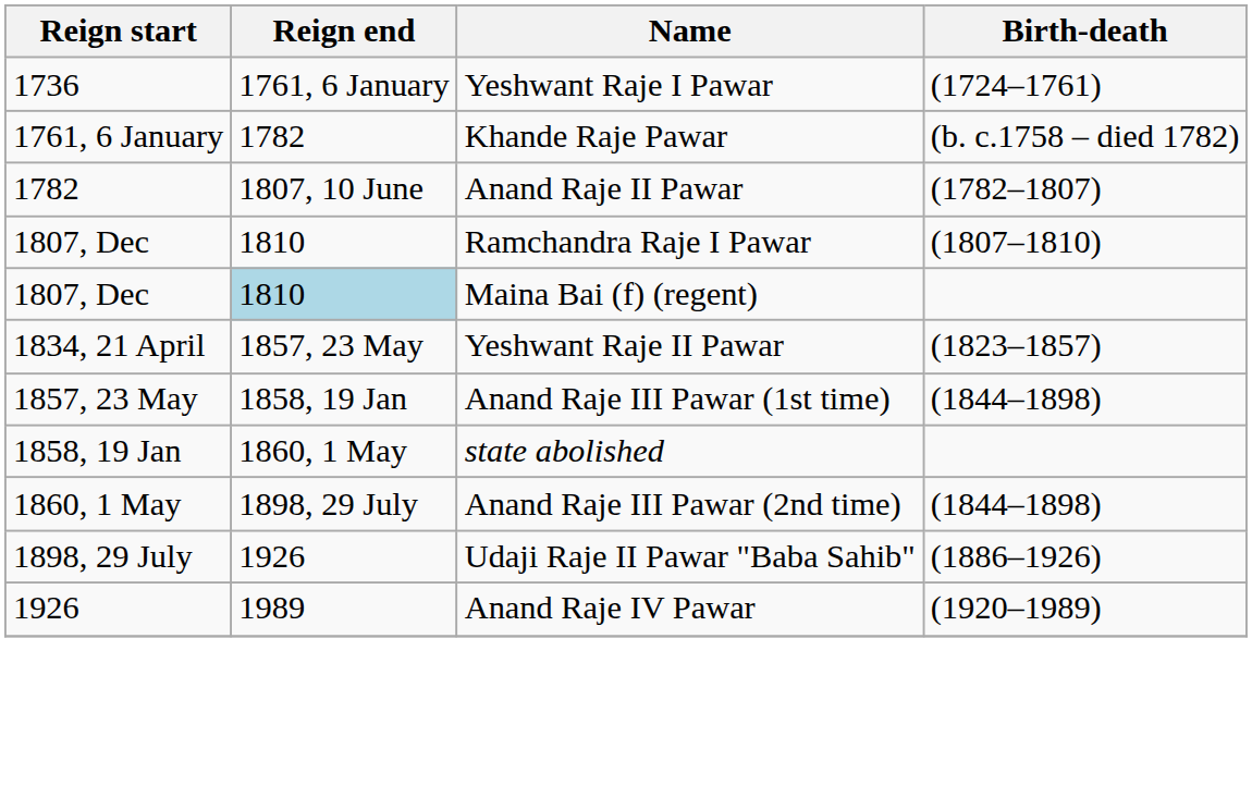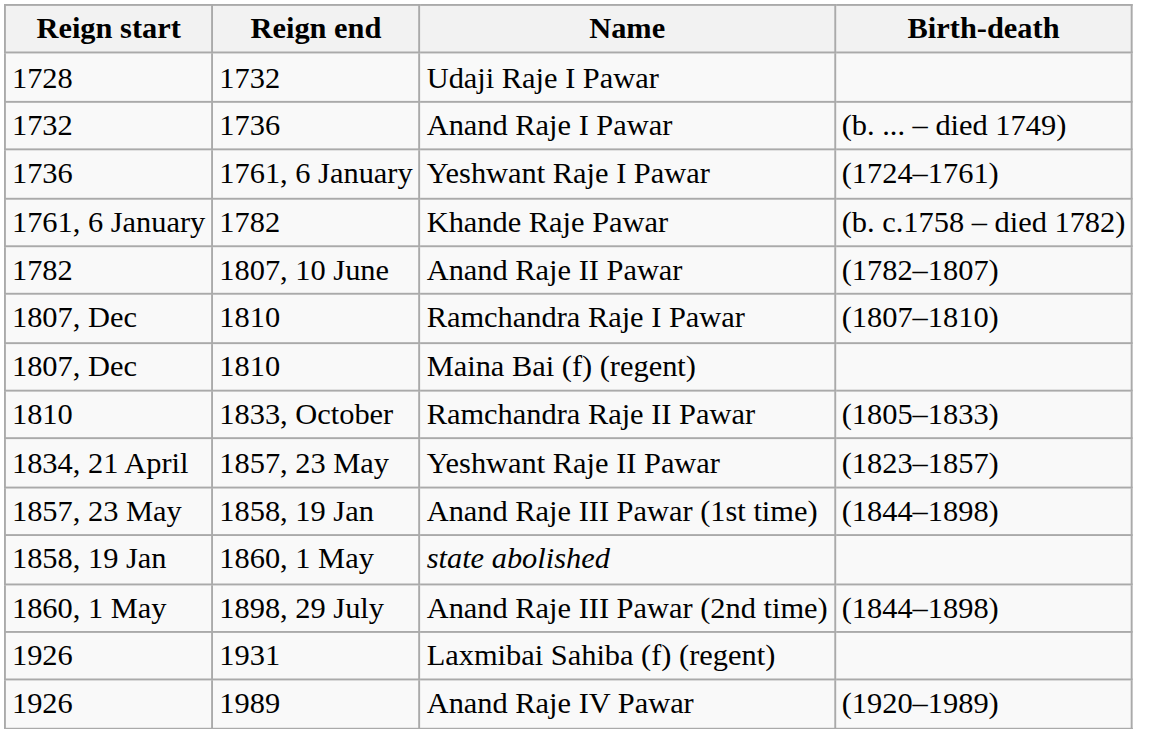+ row: 1728 | 1732 | Udaji Raje I Pawar
+ row: 1732 | 1736 | Anand Raje I Pawar | (b. ... – died 1749)
Maina Bai (f) (regent) | Reign end: lightblue background -> no background
+ row: 1810 | 1833, October | Ramchandra Raje II Pawar | (1805–1833)
- row: 1898, 29 July | 1926 | Udaji Raje II Pawar "Baba Sahib" | (1886–1926)
+ row: 1926 | 1931 | Laxmibai Sahiba (f) (regent)
